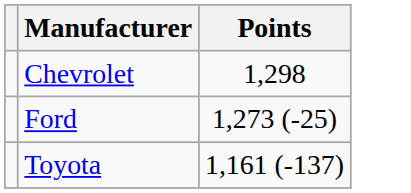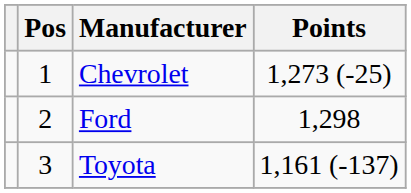+ column: Pos | 1 | 2 | 3
Chevrolet | Points: 1,298 -> 1,273 (-25)
Ford | Points: 1,273 (-25) -> 1,298
